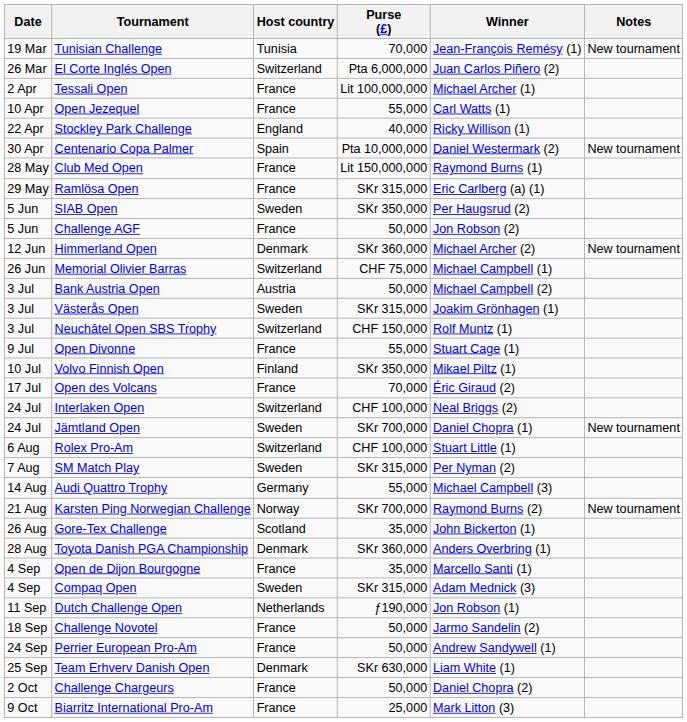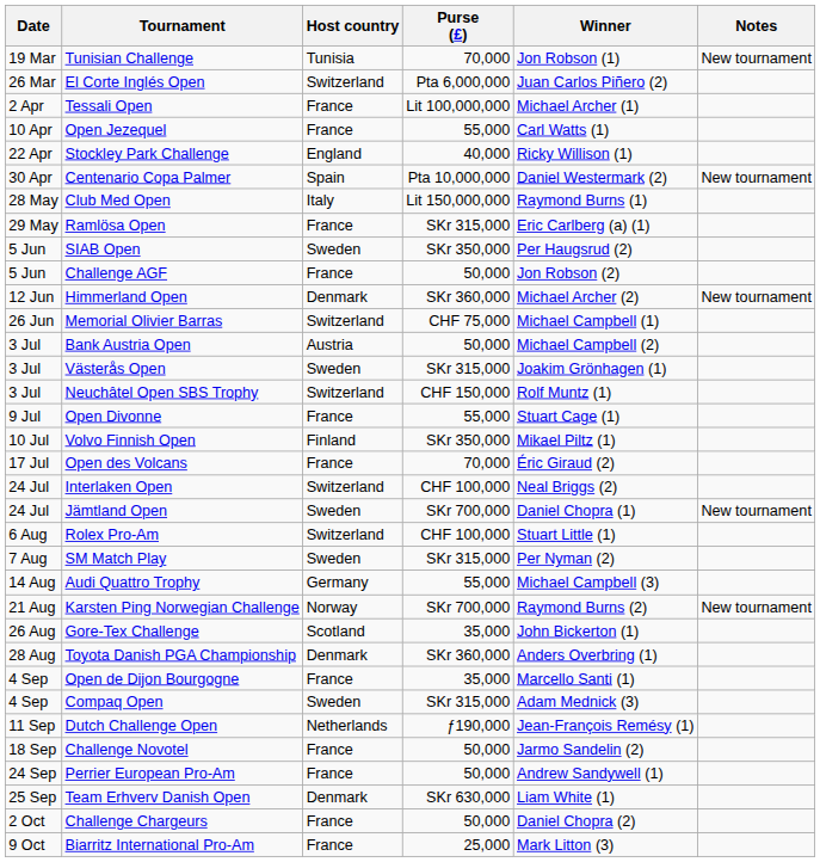Tunisian Challenge | Winner: Jean-François Remésy (1) -> Jon Robson (1)
Club Med Open | Host country: France -> Italy
Dutch Challenge Open | Winner: Jon Robson (1) -> Jean-François Remésy (1)
